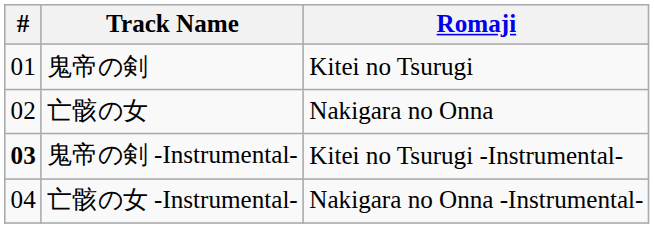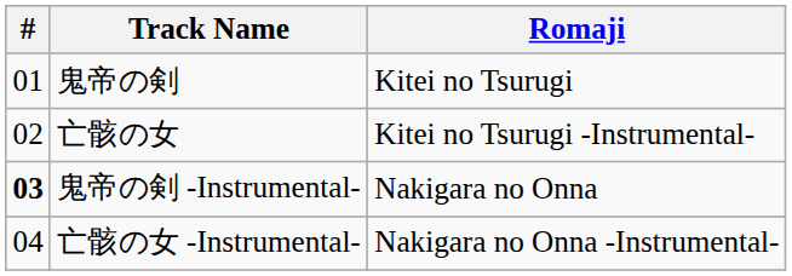亡骸の女 | Romaji: Nakigara no Onna -> Kitei no Tsurugi -Instrumental-
鬼帝の剣 -Instrumental- | Romaji: Kitei no Tsurugi -Instrumental- -> Nakigara no Onna
